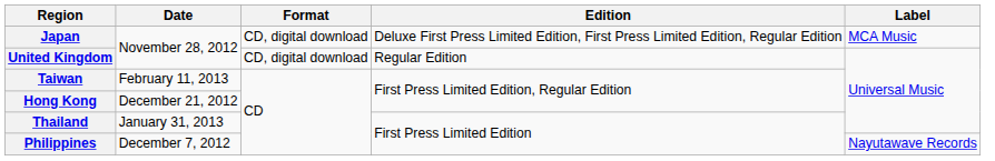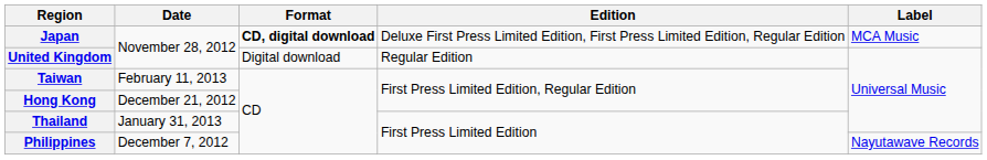Japan | Format: normal -> bold
United Kingdom | Format: CD, digital download -> Digital download
